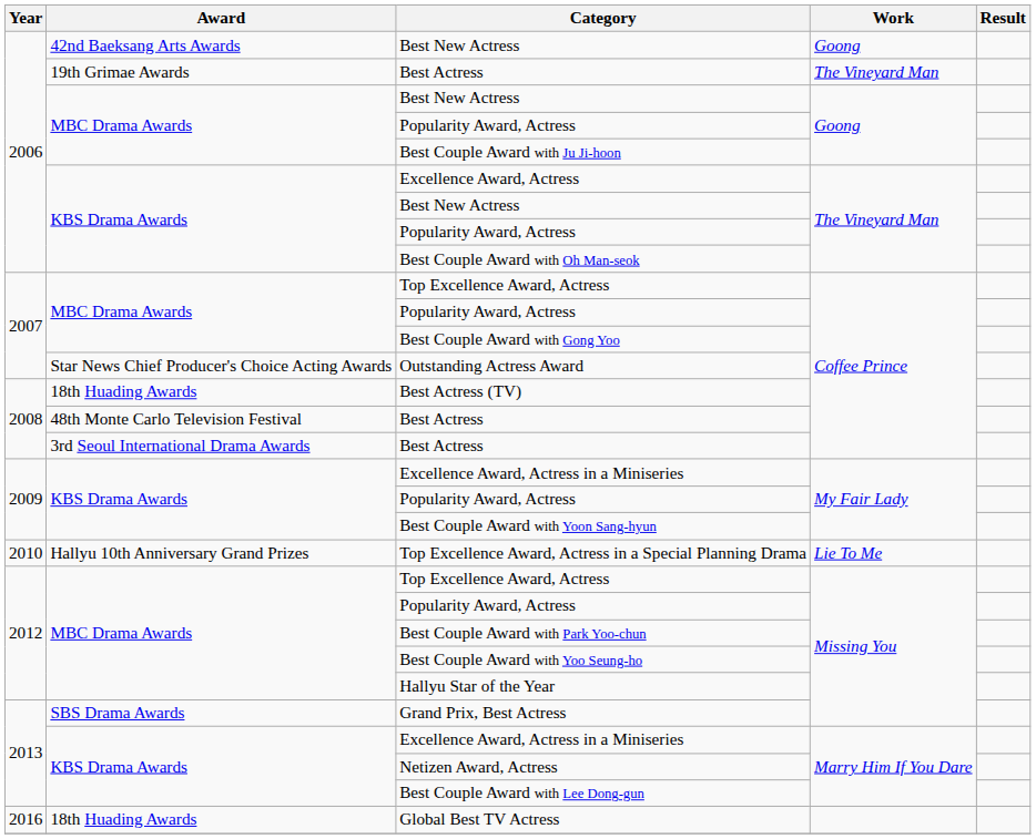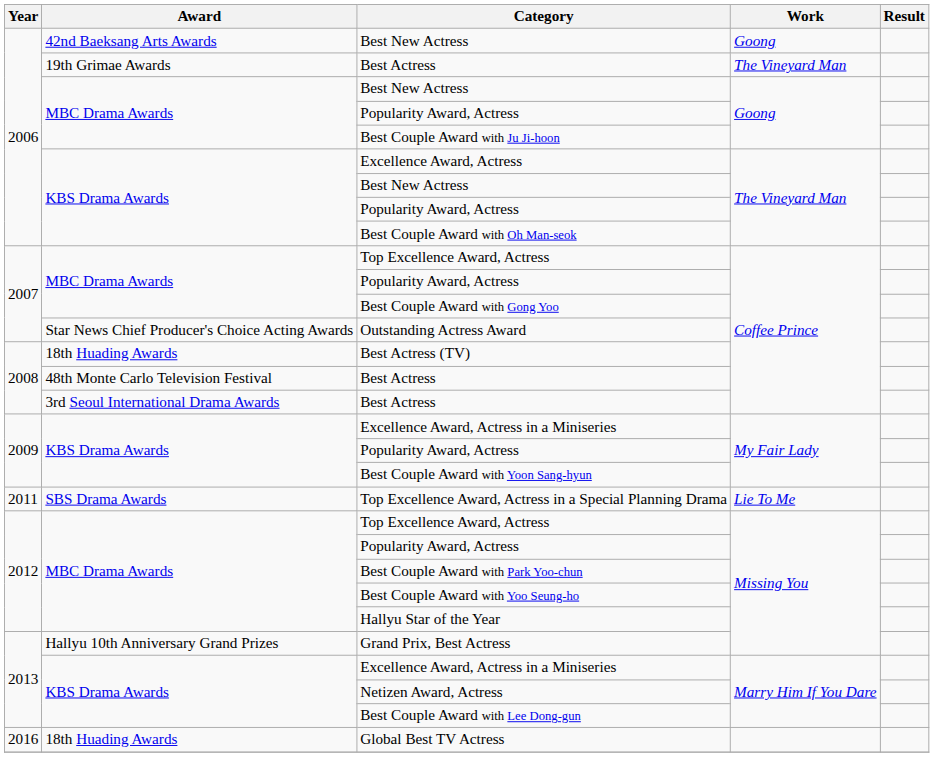Top Excellence Award, Actress in a Special Planning Drama | Year: 2010 -> 2011
Top Excellence Award, Actress in a Special Planning Drama | Award: Hallyu 10th Anniversary Grand Prizes -> SBS Drama Awards
Grand Prix, Best Actress | Award: SBS Drama Awards -> Hallyu 10th Anniversary Grand Prizes
